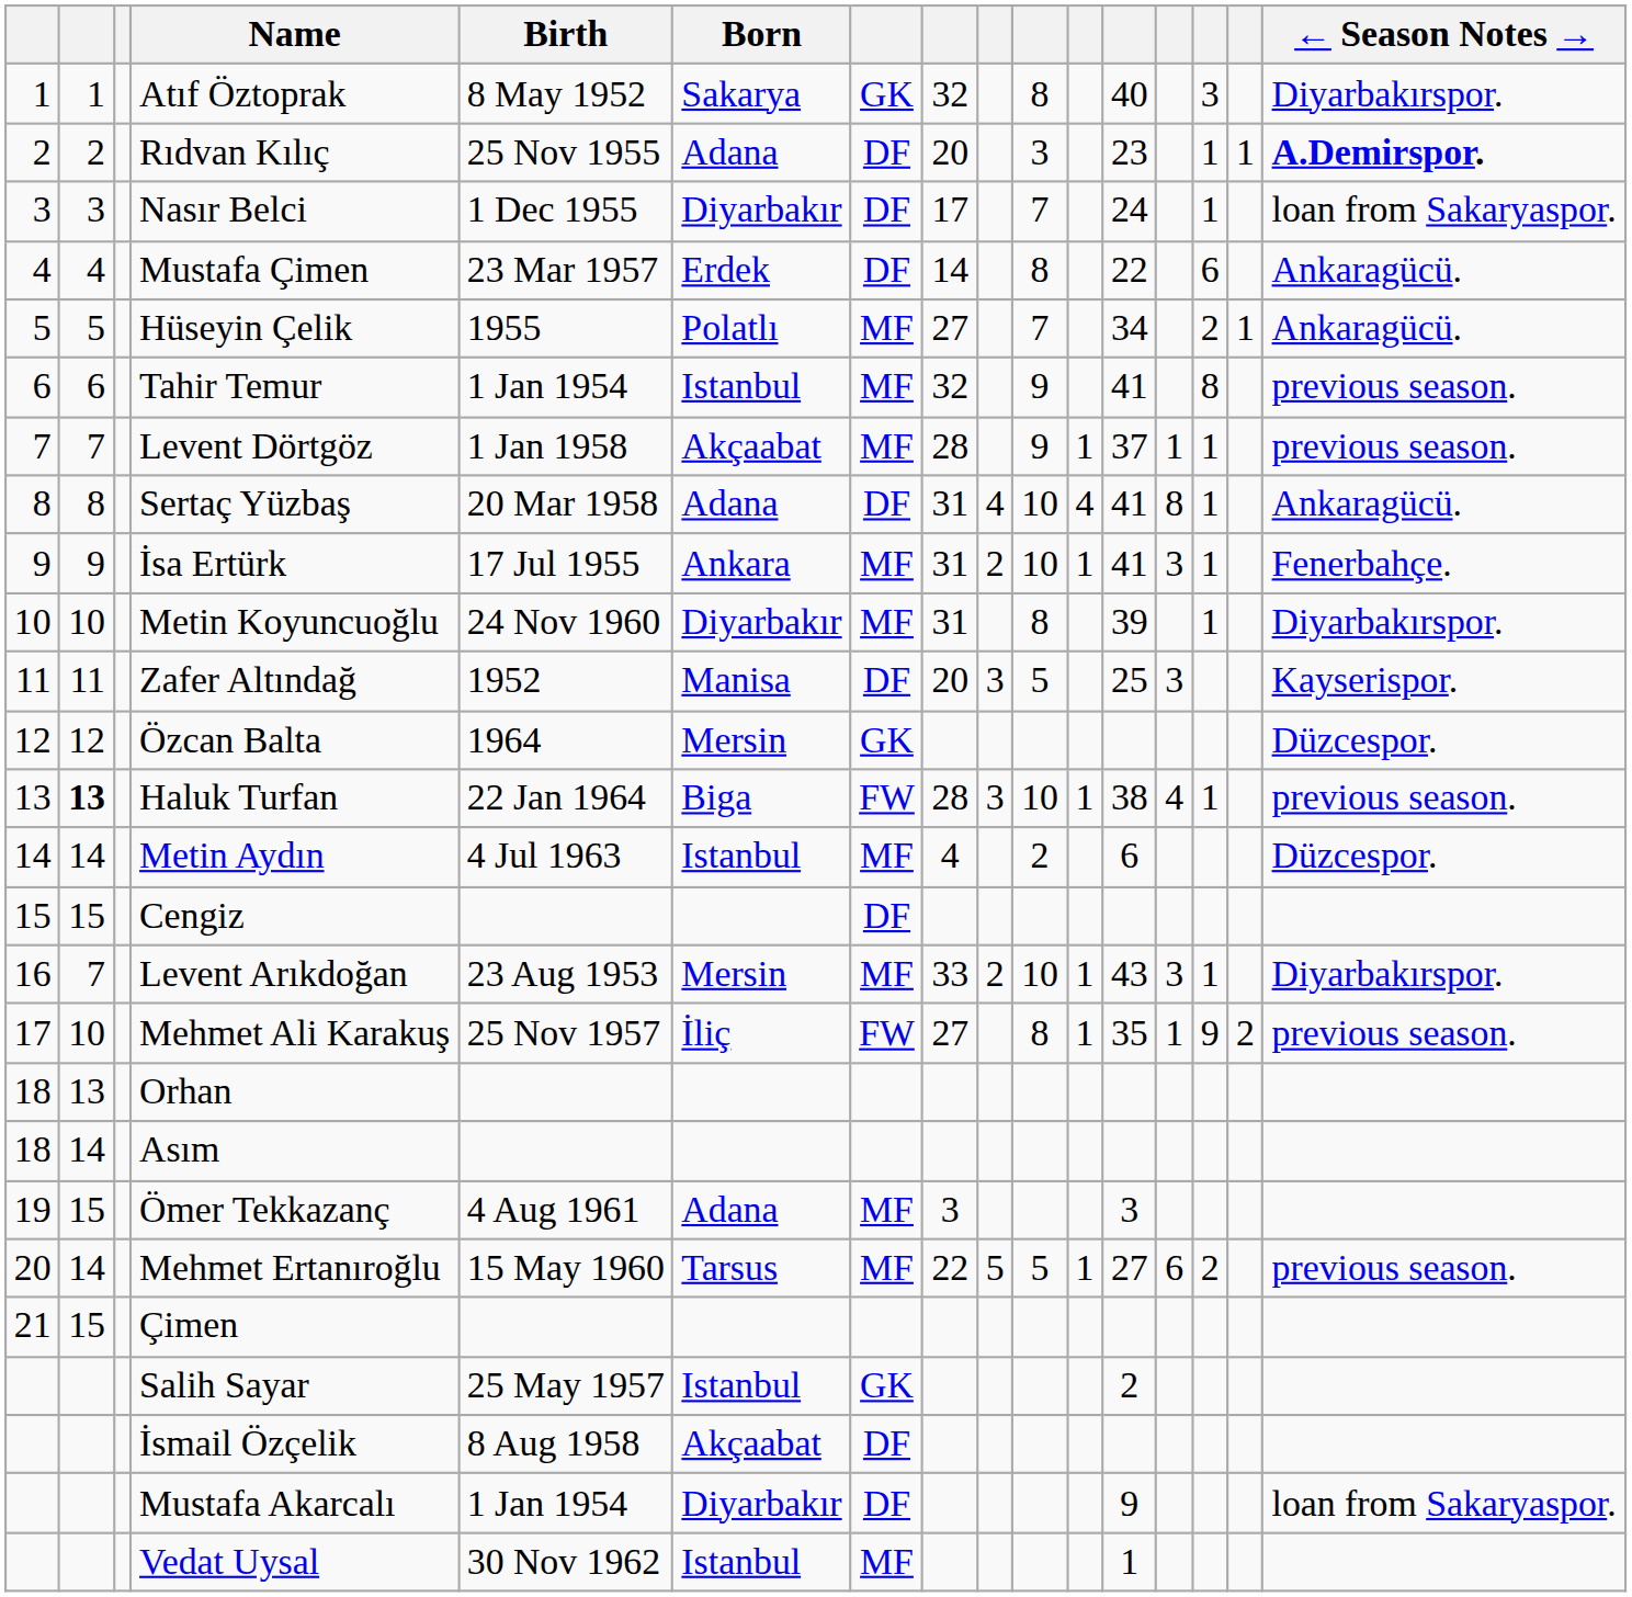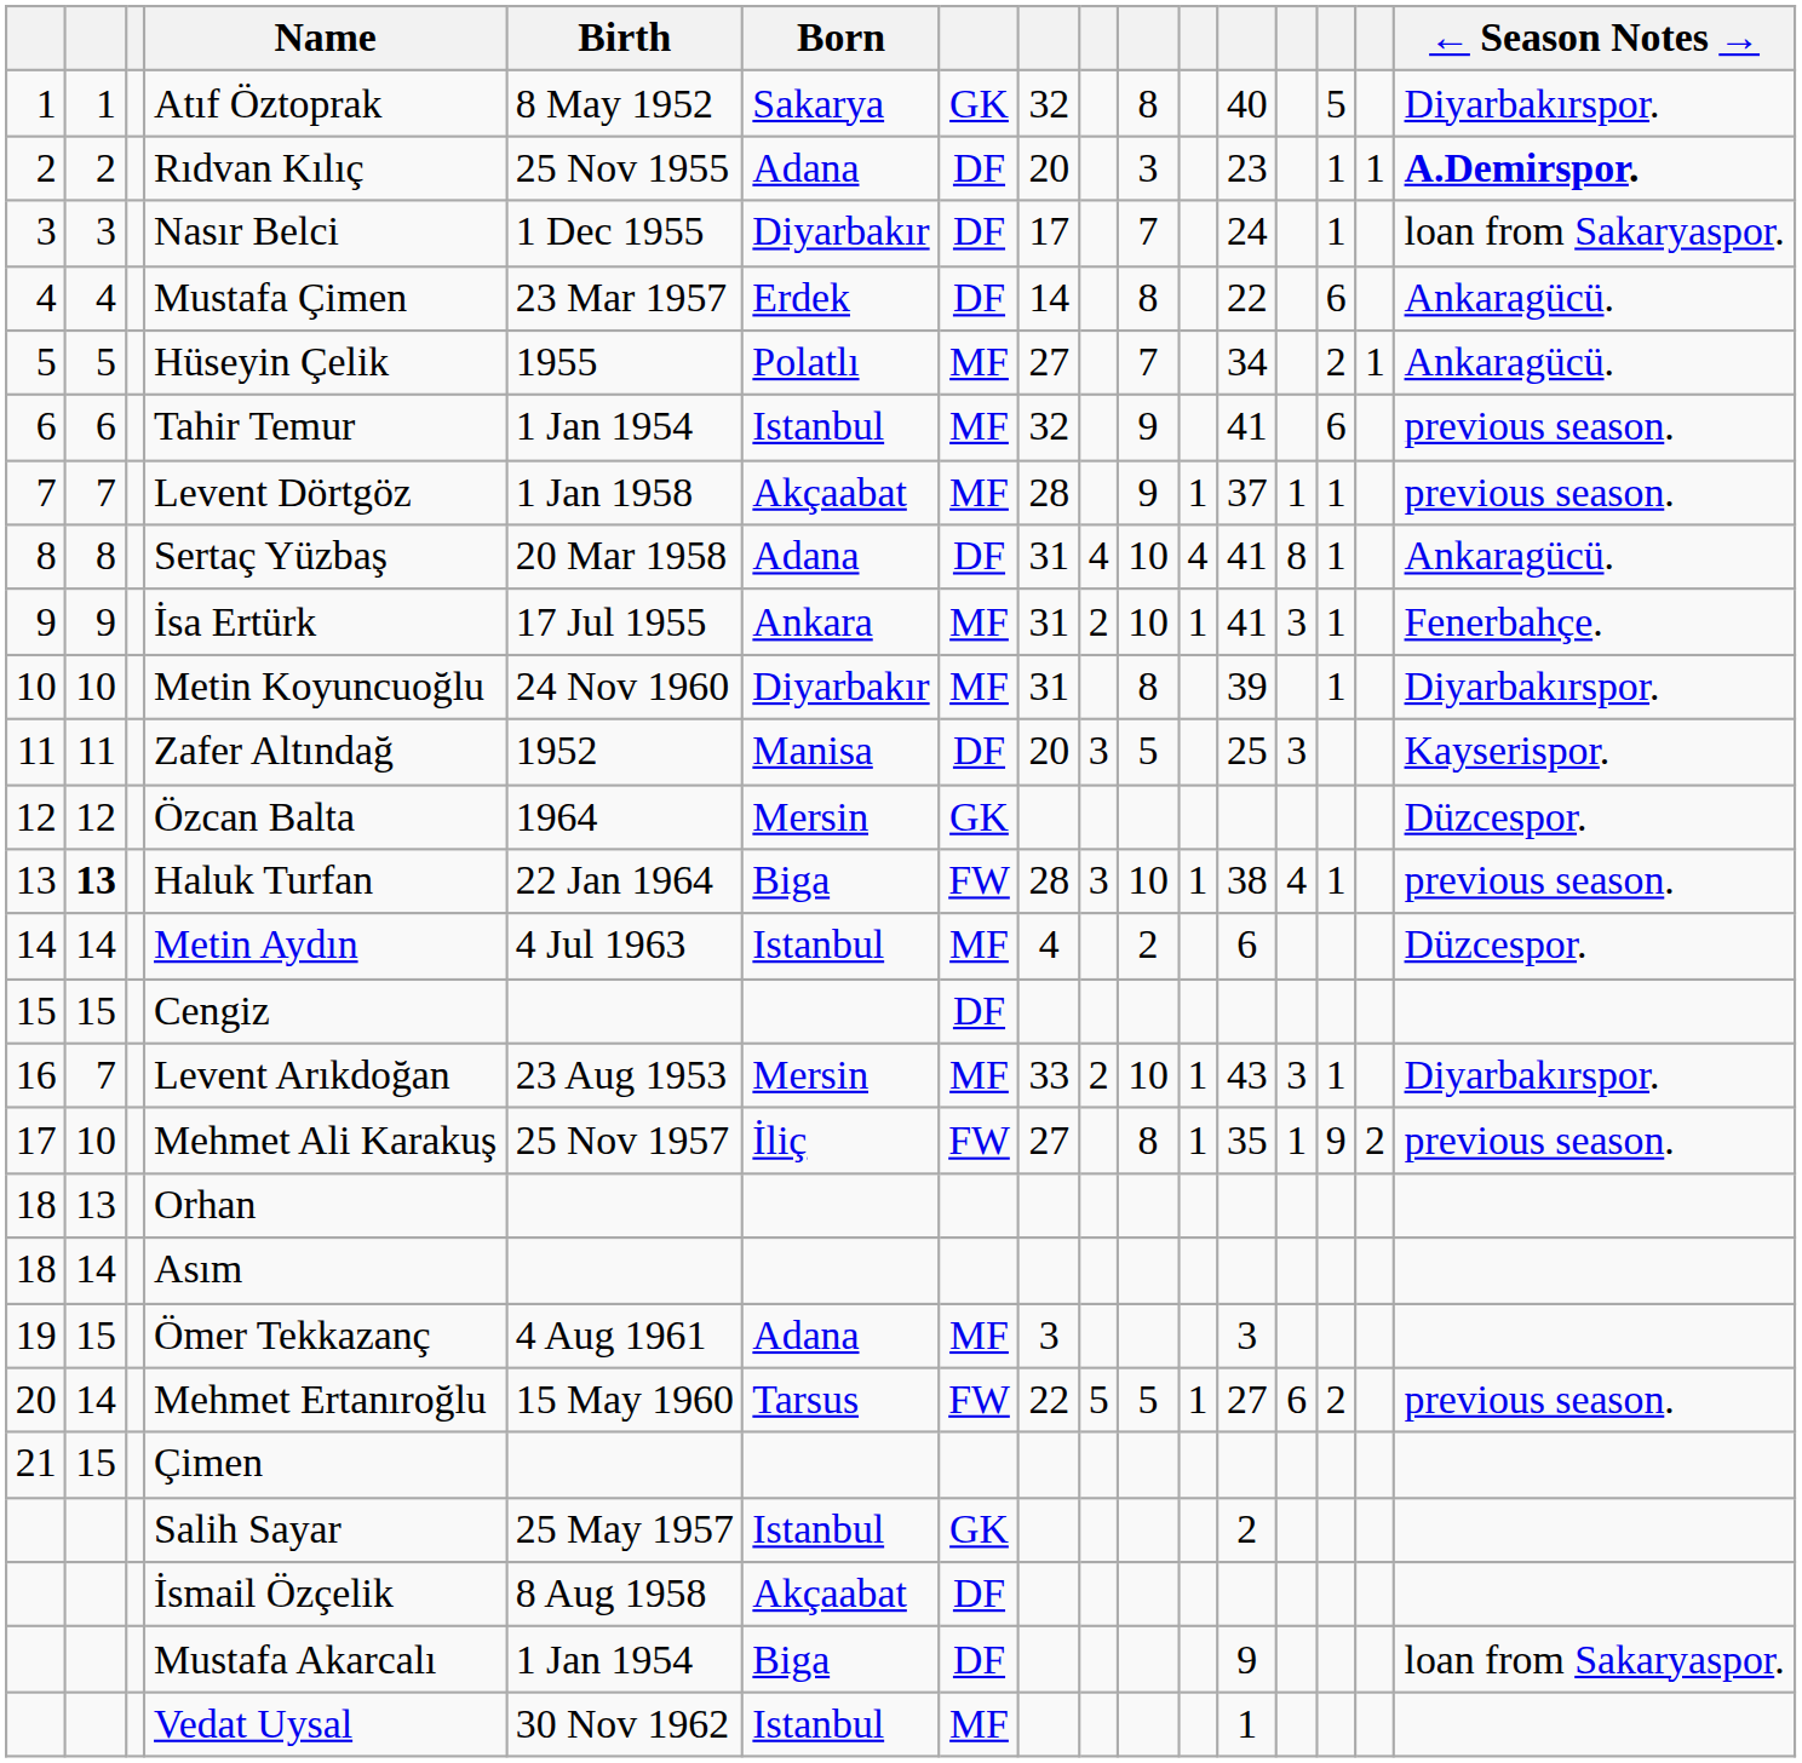Atıf Öztoprak | column 14: 3 -> 5
Tahir Temur | column 14: 8 -> 6
Mehmet Ertanıroğlu | column 7: MF -> FW
Mustafa Akarcalı | Born: Diyarbakır -> Biga
